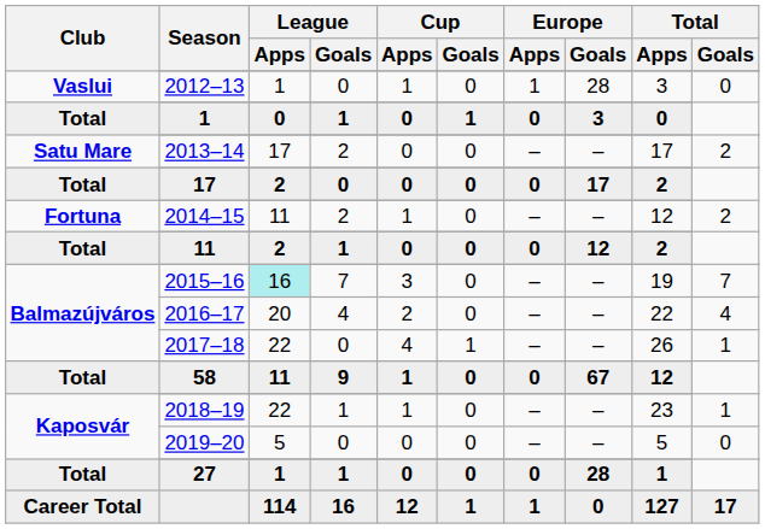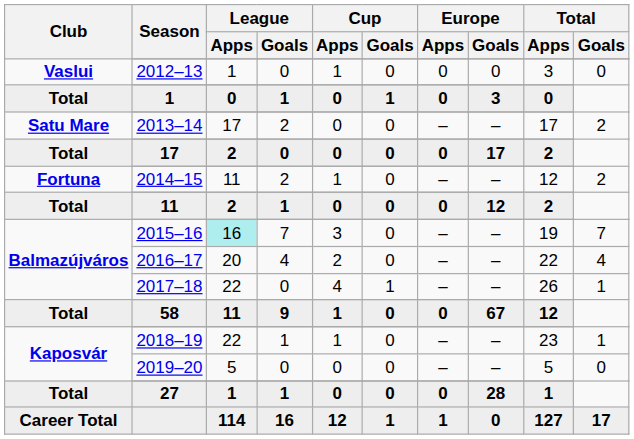2012–13 | Europe / Apps: 1 -> 0
2012–13 | Europe / Goals: 28 -> 0
